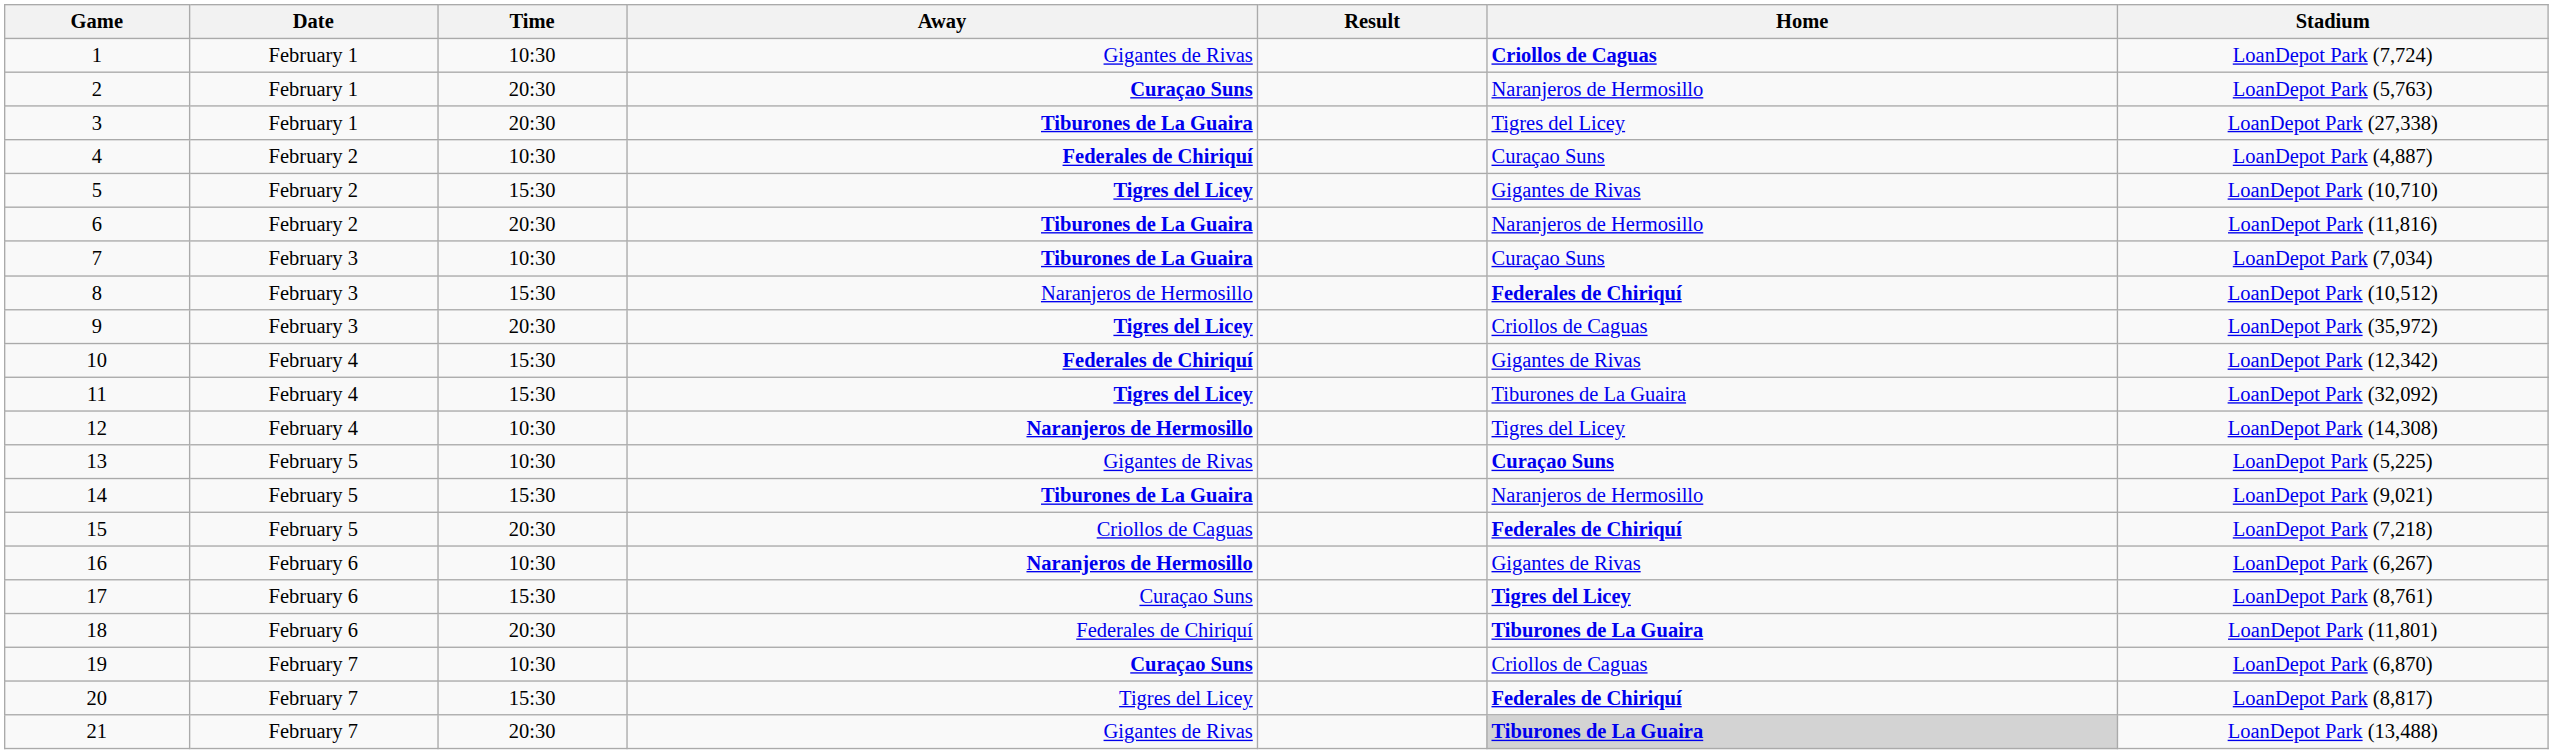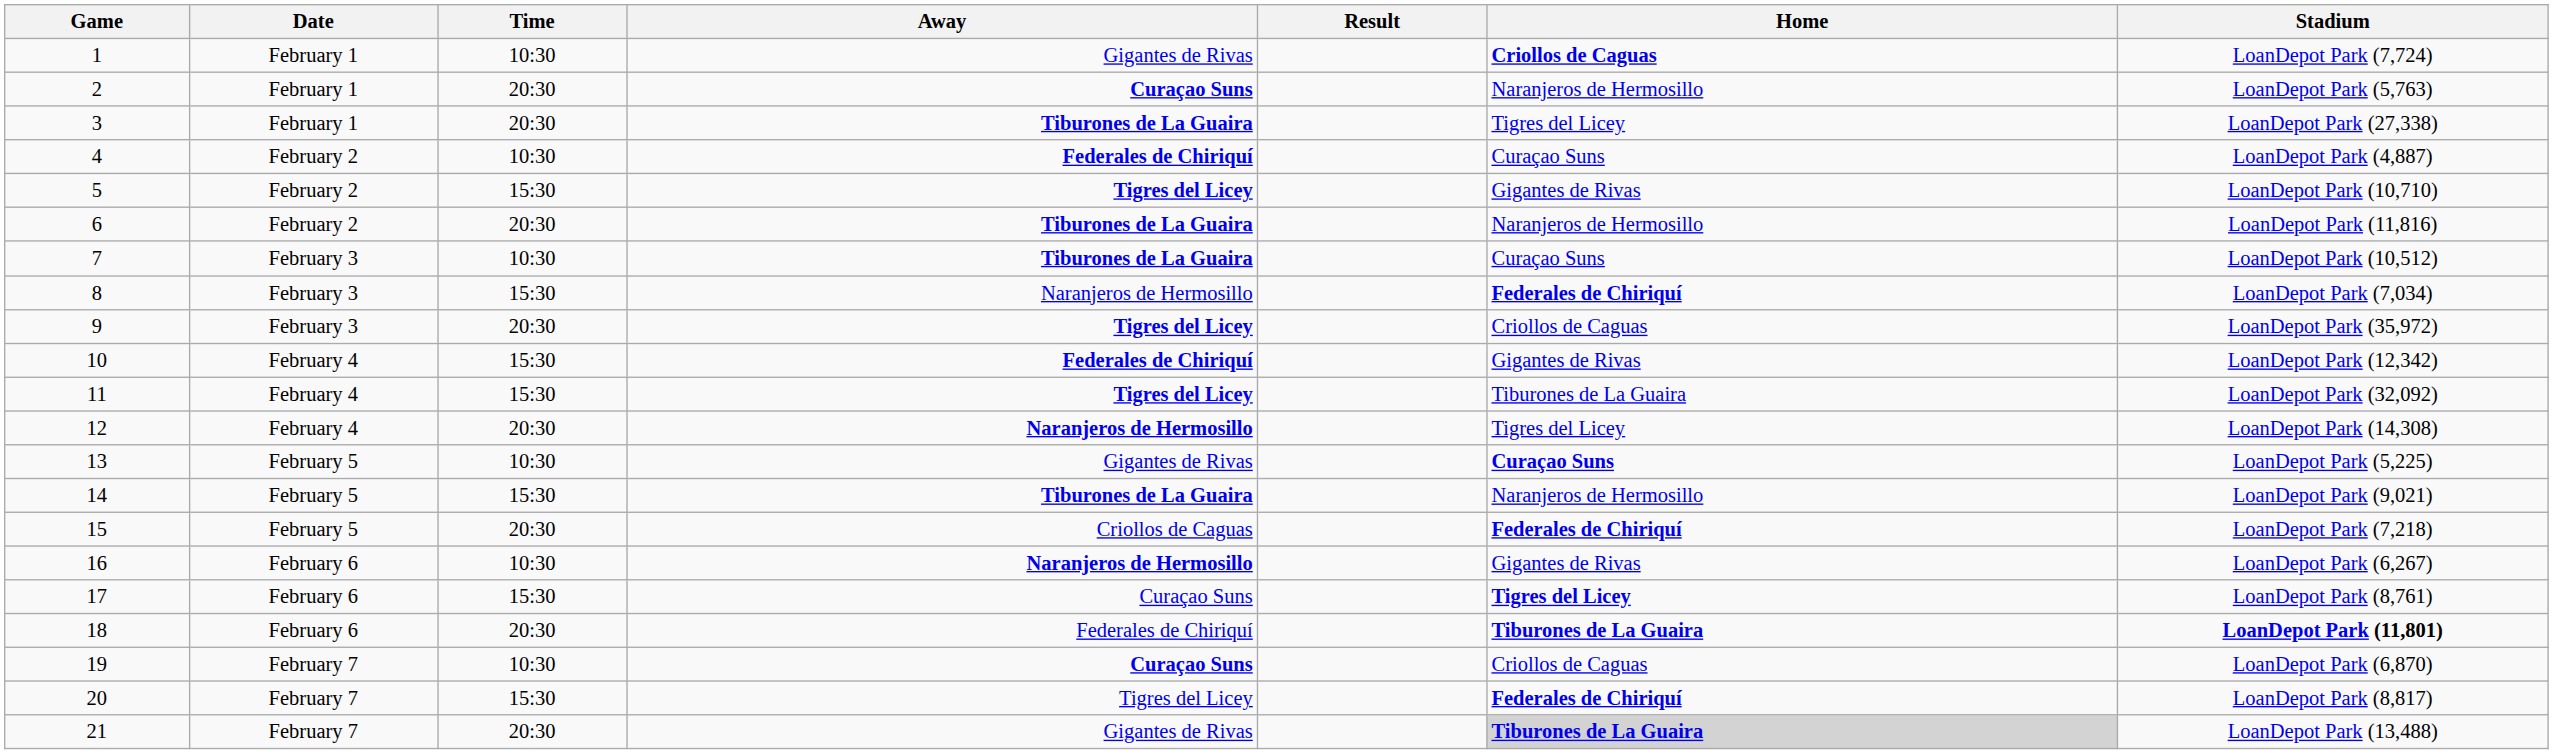7 | Stadium: LoanDepot Park (7,034) -> LoanDepot Park (10,512)
8 | Stadium: LoanDepot Park (10,512) -> LoanDepot Park (7,034)
12 | Time: 10:30 -> 20:30
18 | Stadium: normal -> bold
